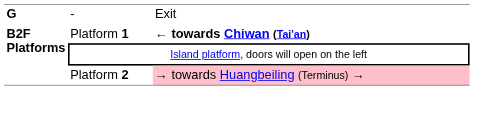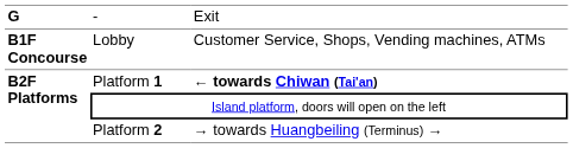+ row: B1F Concourse | Lobby | Customer Service, Shops, Vending machines, ATMs
Platform 2 | column 3: pink background -> no background
